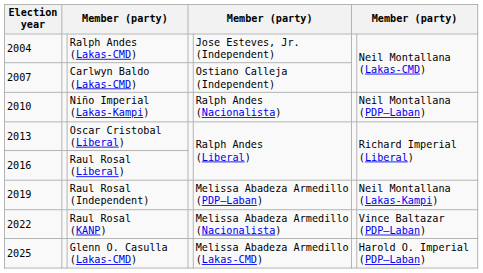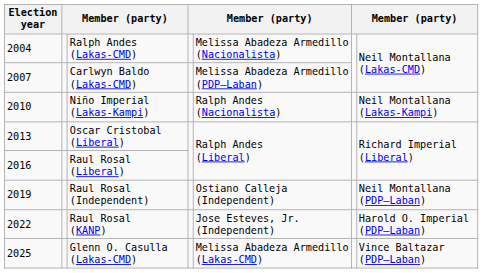Ralph Andes (Lakas-CMD) | column 5: Jose Esteves, Jr. (Independent) -> Melissa Abadeza Armedillo (Nacionalista)
Carlwyn Baldo (Lakas-CMD) | column 5: Ostiano Calleja (Independent) -> Melissa Abadeza Armedillo (PDP–Laban)
Niño Imperial (Lakas-Kampi) | column 7: Neil Montallana (PDP–Laban) -> Neil Montallana (Lakas-Kampi)
Raul Rosal (Independent) | column 5: Melissa Abadeza Armedillo (PDP–Laban) -> Ostiano Calleja (Independent)
Raul Rosal (Independent) | column 7: Neil Montallana (Lakas-Kampi) -> Neil Montallana (PDP–Laban)
Raul Rosal (KANP) | column 5: Melissa Abadeza Armedillo (Nacionalista) -> Jose Esteves, Jr. (Independent)
Raul Rosal (KANP) | column 7: Vince Baltazar (PDP–Laban) -> Harold O. Imperial (PDP–Laban)
Glenn O. Casulla (Lakas-CMD) | column 7: Harold O. Imperial (PDP–Laban) -> Vince Baltazar (PDP–Laban)
